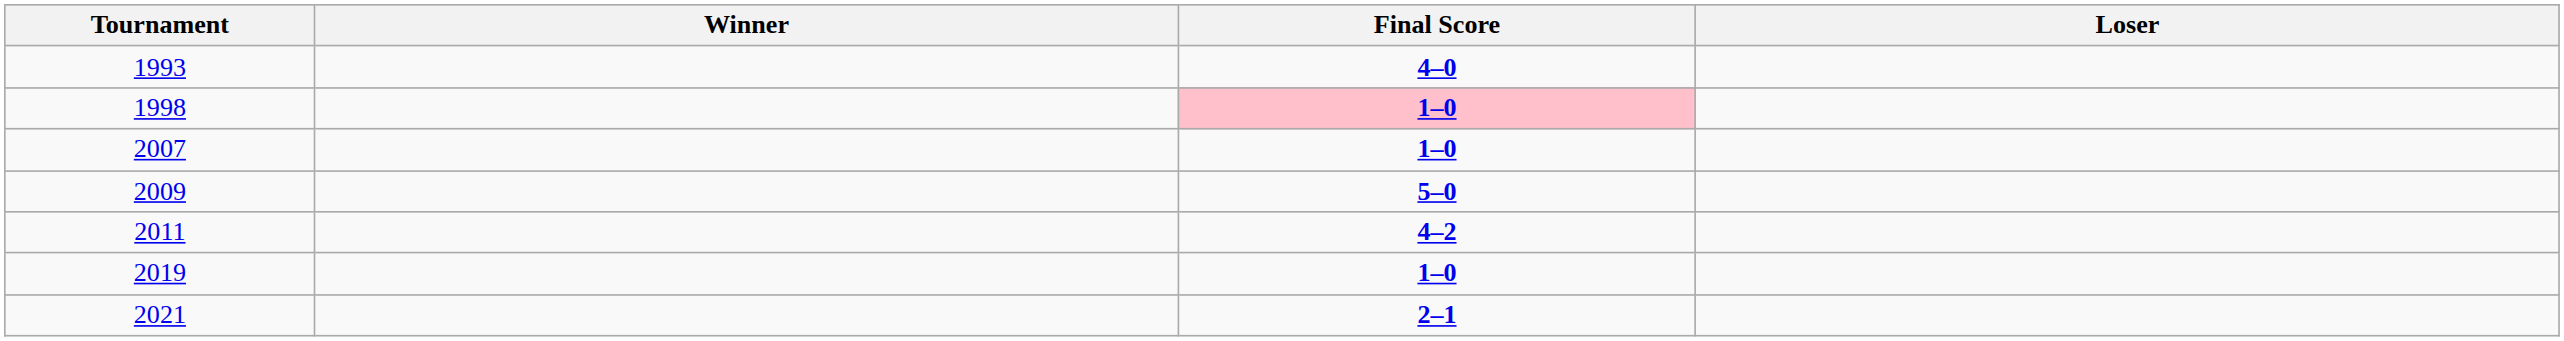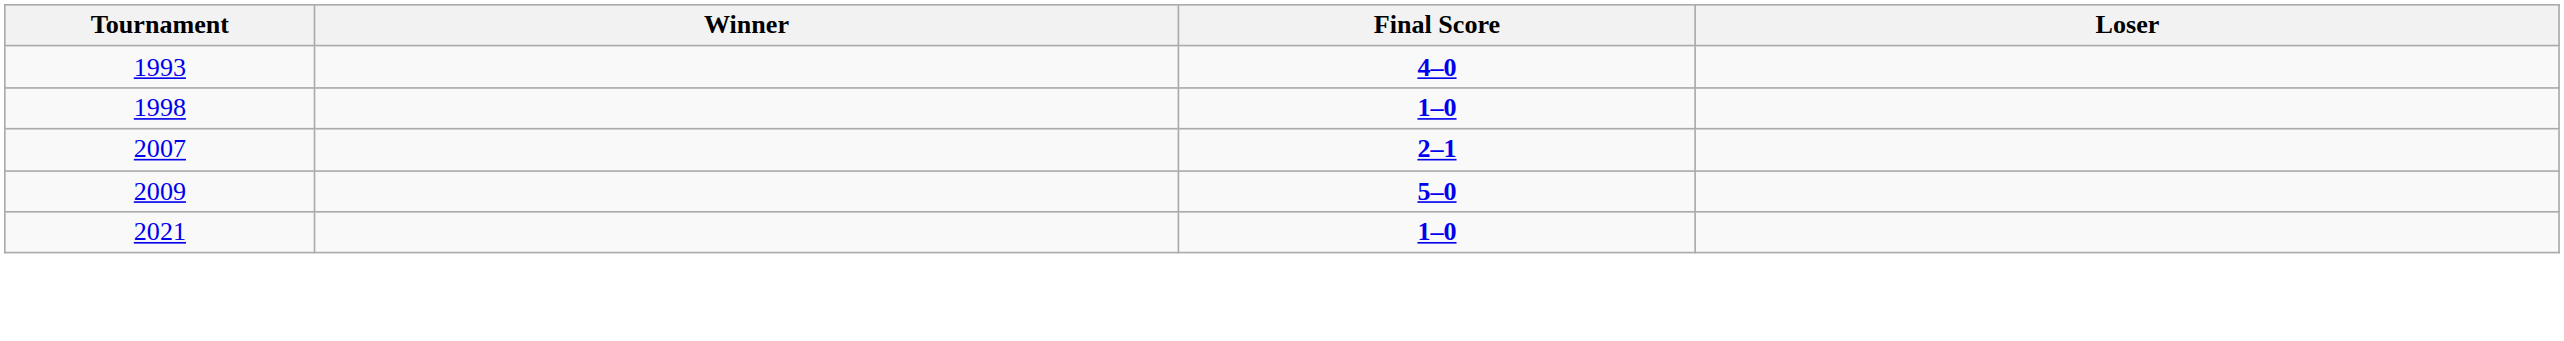1998 | Final Score: pink background -> no background
2007 | Final Score: 1–0 -> 2–1
- row: 2011 | 4–2
- row: 2019 | 1–0
2021 | Final Score: 2–1 -> 1–0
